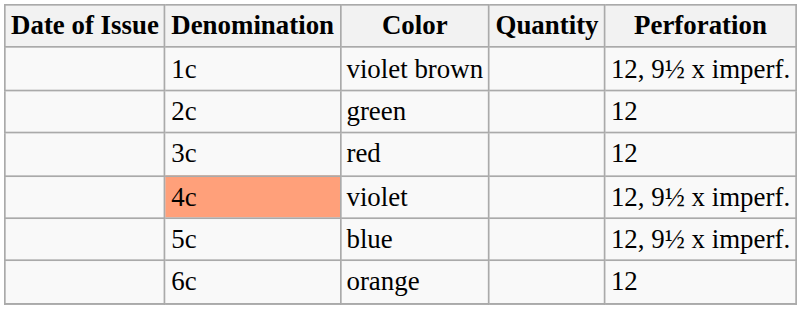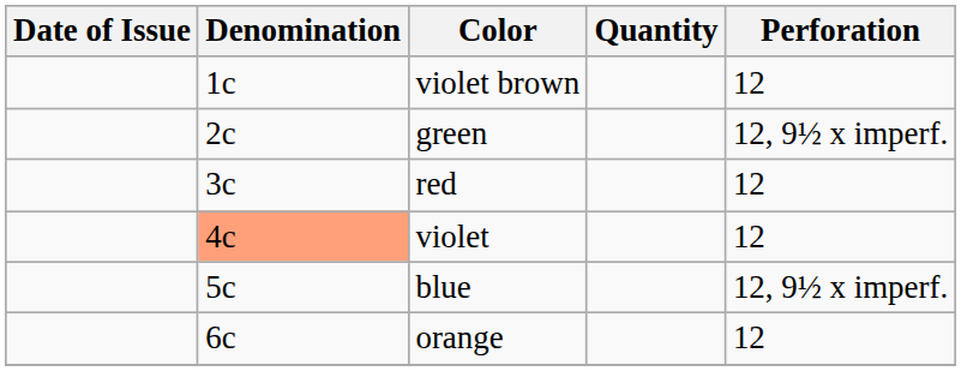violet brown | Perforation: 12, 9½ x imperf. -> 12
green | Perforation: 12 -> 12, 9½ x imperf.
violet | Perforation: 12, 9½ x imperf. -> 12
